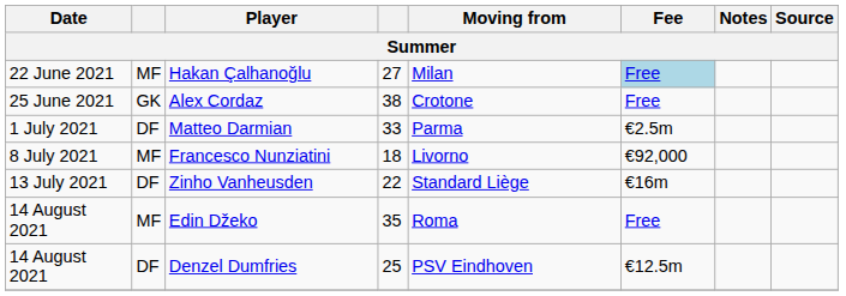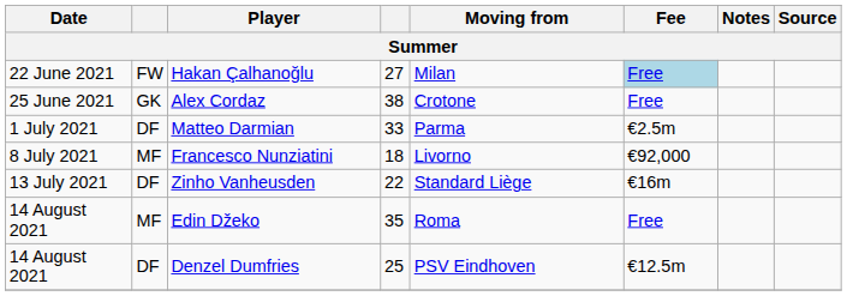Hakan Çalhanoğlu | column 2: MF -> FW
